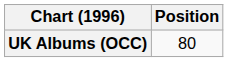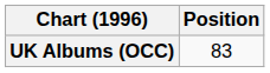UK Albums (OCC) | Position: 80 -> 83
